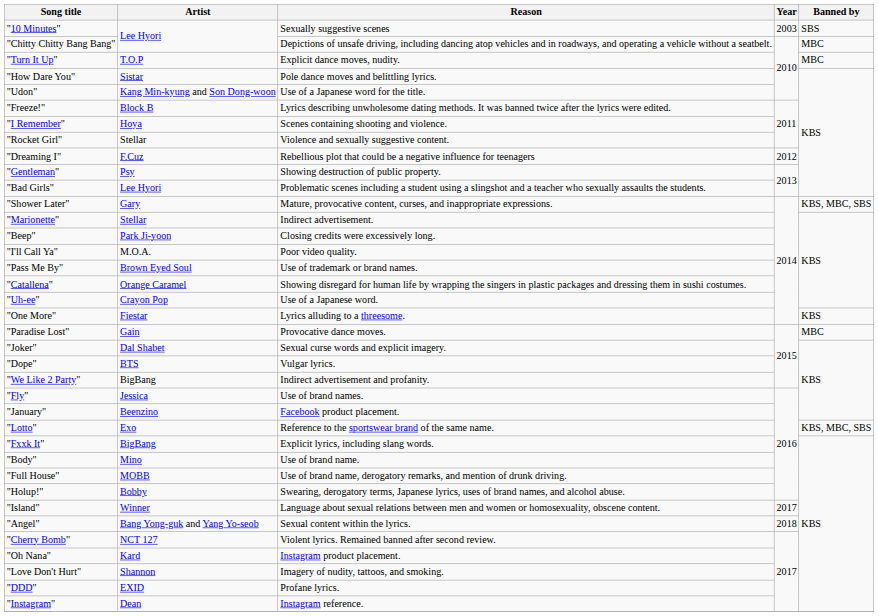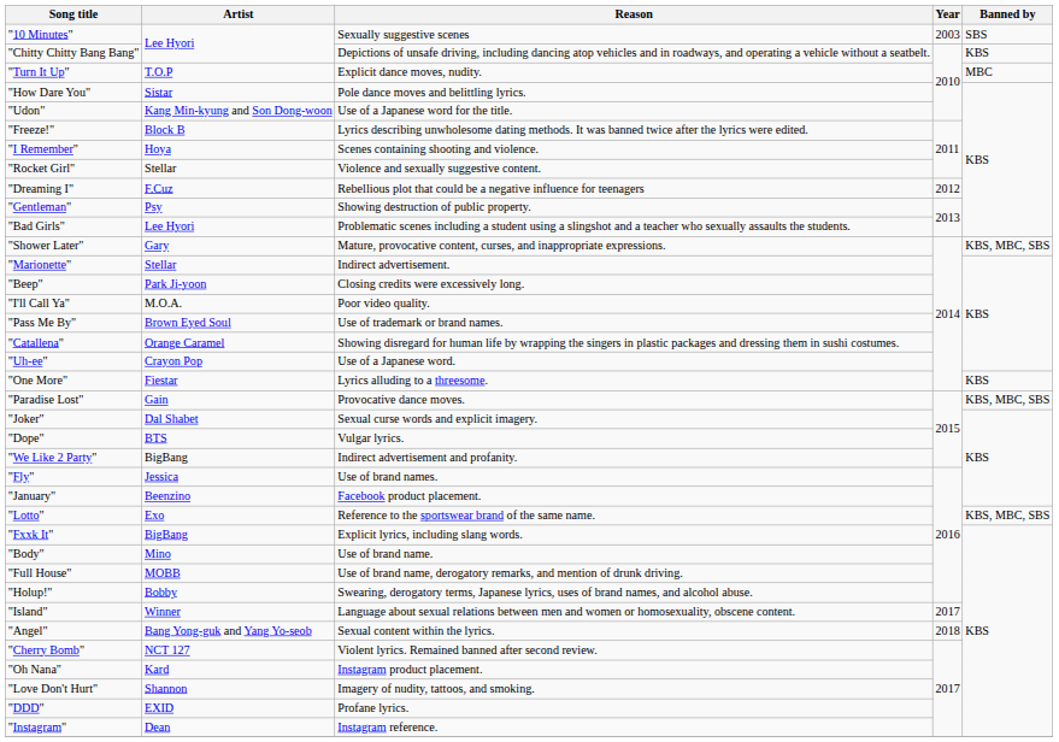"Chitty Chitty Bang Bang" | Banned by: MBC -> KBS
"Paradise Lost" | Banned by: MBC -> KBS, MBC, SBS
